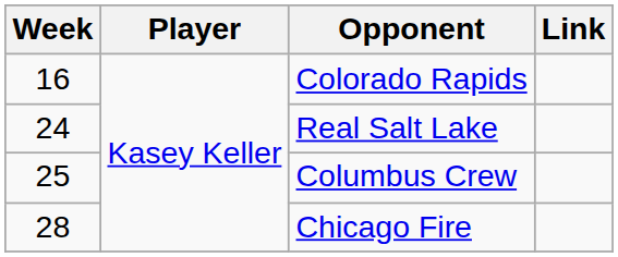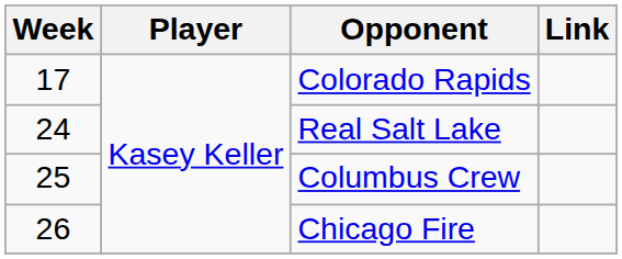Colorado Rapids | Week: 16 -> 17
Chicago Fire | Week: 28 -> 26
